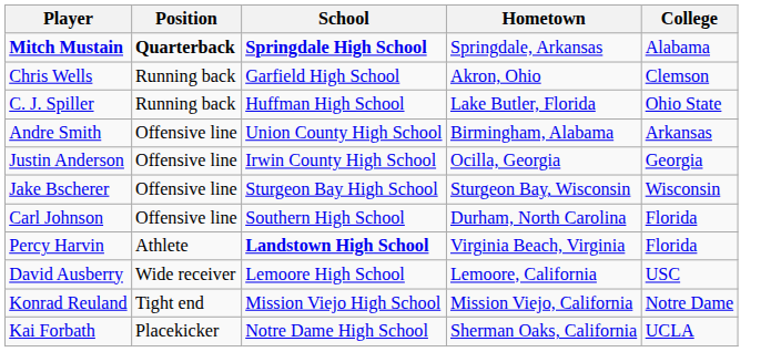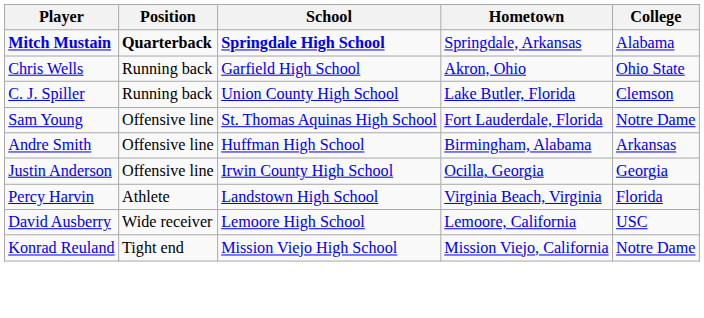Chris Wells | College: Clemson -> Ohio State
C. J. Spiller | School: Huffman High School -> Union County High School
C. J. Spiller | College: Ohio State -> Clemson
+ row: Sam Young | Offensive line | St. Thomas Aquinas High School | Fort Lauderdale, Florida | Notre Dame
Andre Smith | School: Union County High School -> Huffman High School
- row: Jake Bscherer | Offensive line | Sturgeon Bay High School | Sturgeon Bay, Wisconsin | Wisconsin
- row: Carl Johnson | Offensive line | Southern High School | Durham, North Carolina | Florida
Percy Harvin | School: bold -> normal
- row: Kai Forbath | Placekicker | Notre Dame High School | Sherman Oaks, California | UCLA
